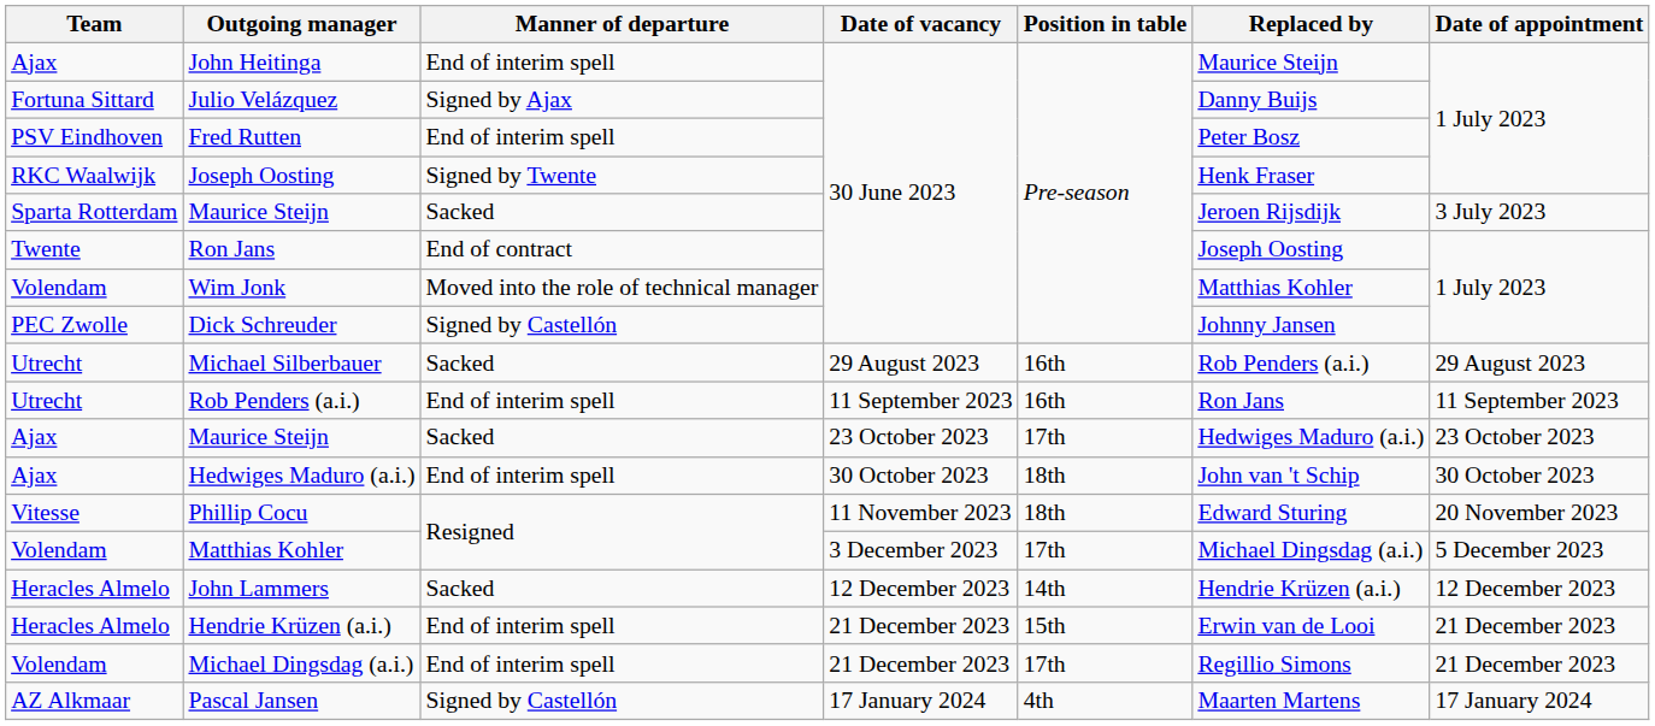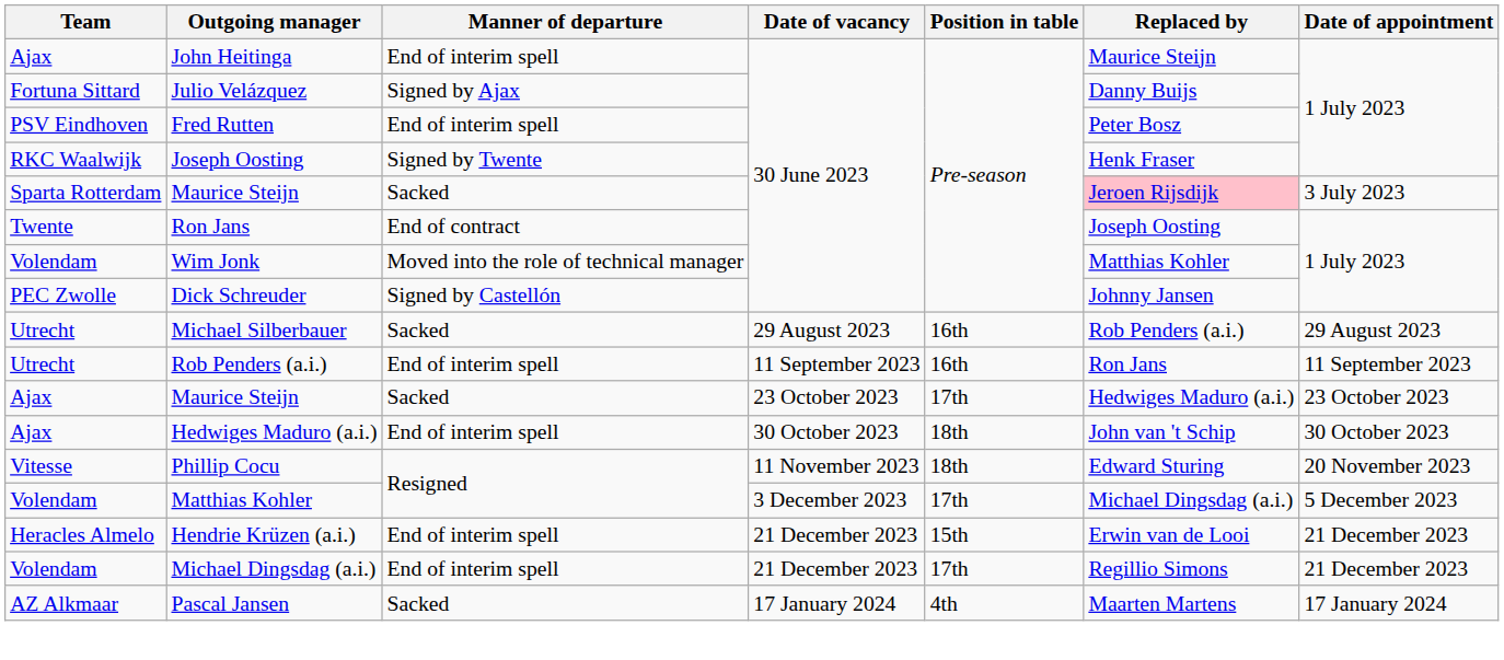Sparta Rotterdam / Maurice Steijn | Replaced by: no background -> pink background
- row: Heracles Almelo | John Lammers | Sacked | 12 December 2023 | 14th | Hendrie Krüzen (a.i.) | 12 December 2023
Pascal Jansen | Manner of departure: Signed by Castellón -> Sacked
